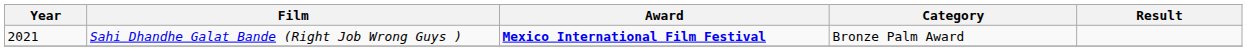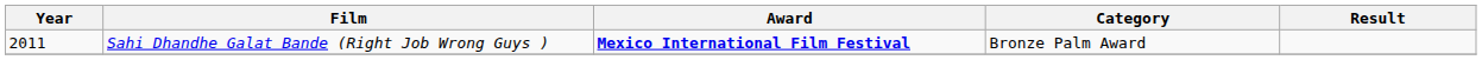Sahi Dhandhe Galat Bande (Right Job Wrong Guys ) | Year: 2021 -> 2011
